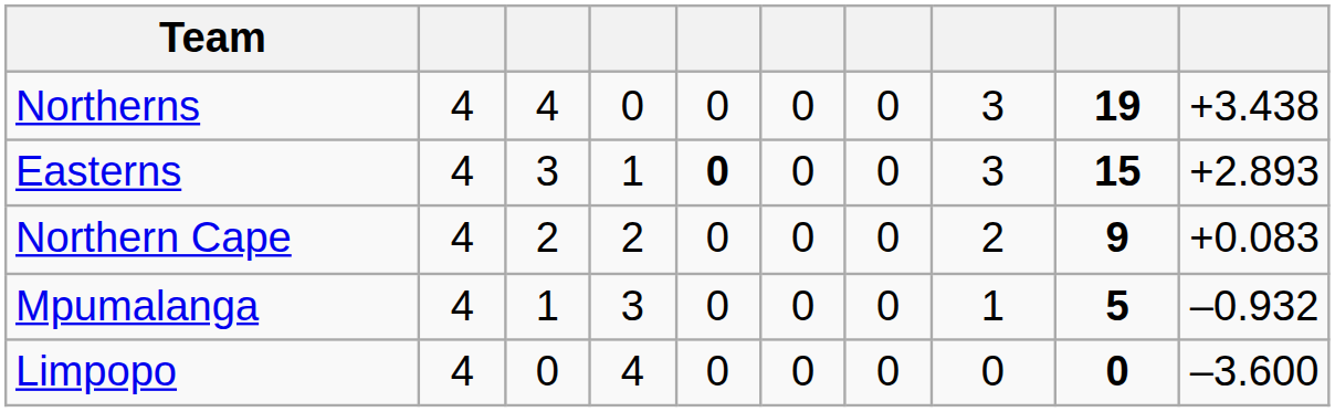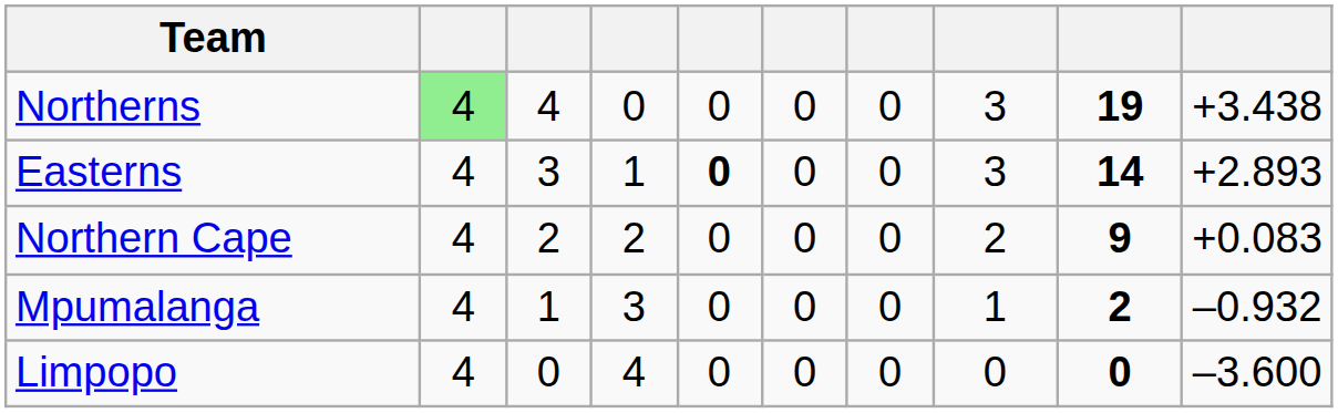Northerns | column 2: no background -> lightgreen background
Easterns | column 9: 15 -> 14
Mpumalanga | column 9: 5 -> 2
